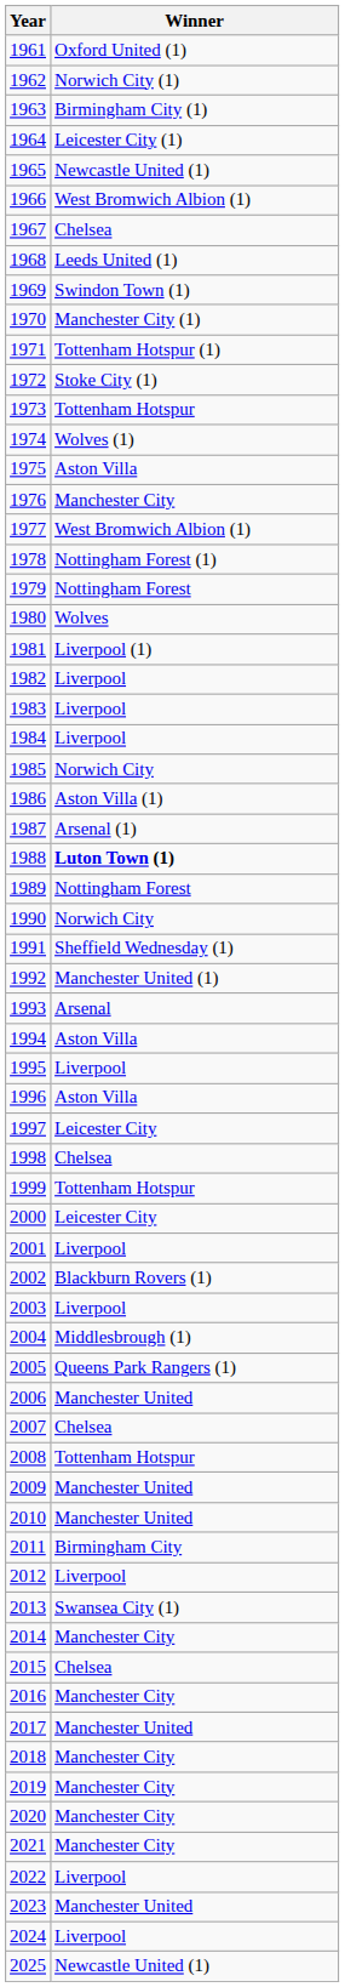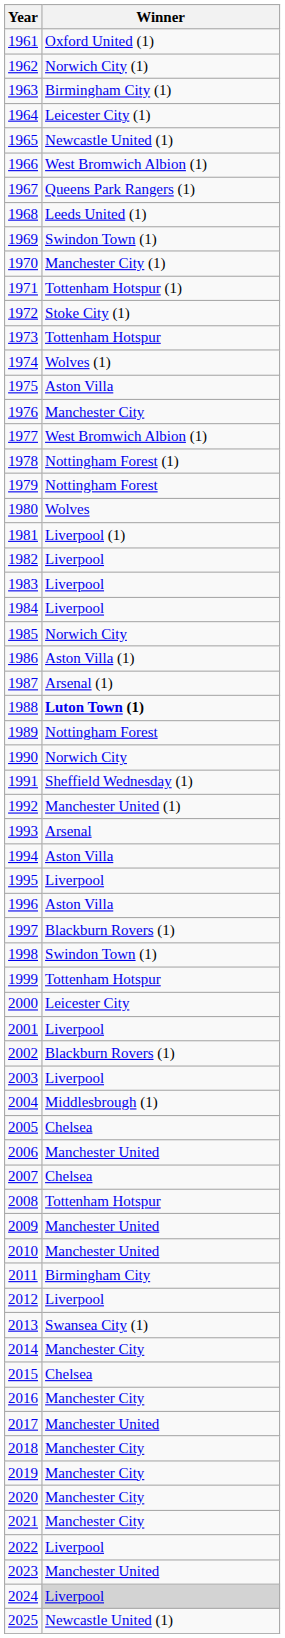1967 | Winner: Chelsea -> Queens Park Rangers (1)
1997 | Winner: Leicester City -> Blackburn Rovers (1)
1998 | Winner: Chelsea -> Swindon Town (1)
2005 | Winner: Queens Park Rangers (1) -> Chelsea
2024 | Winner: no background -> lightgrey background
